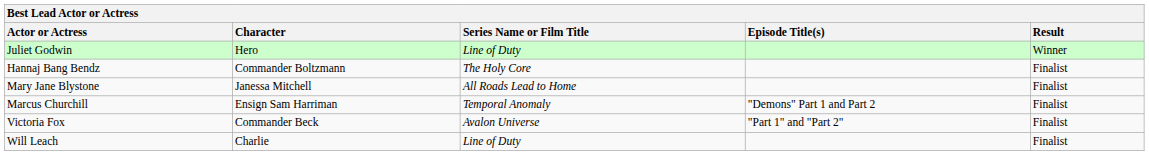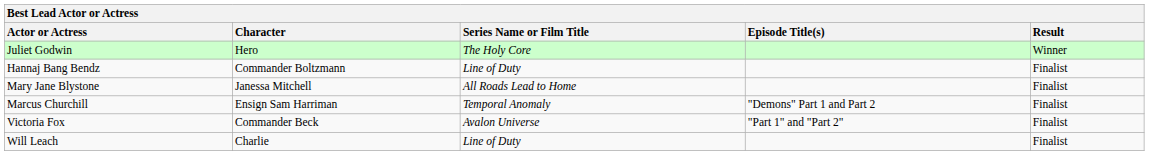Juliet Godwin | Series Name or Film Title: Line of Duty -> The Holy Core
Hannaj Bang Bendz | Series Name or Film Title: The Holy Core -> Line of Duty
